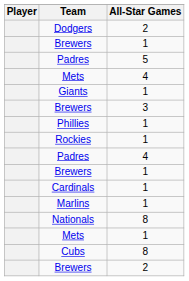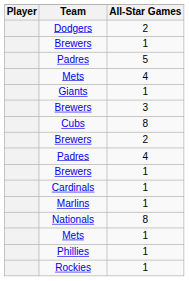rows swapped: Cubs <-> Phillies
rows swapped: Rockies <-> Brewers / 2
